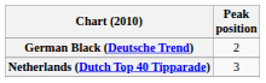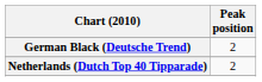Netherlands (Dutch Top 40 Tipparade) | Peak position: 3 -> 2
